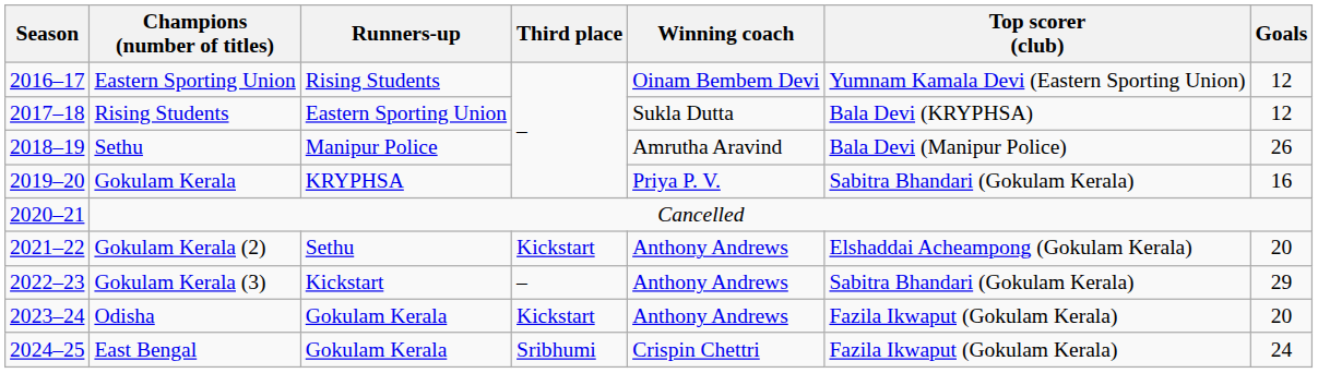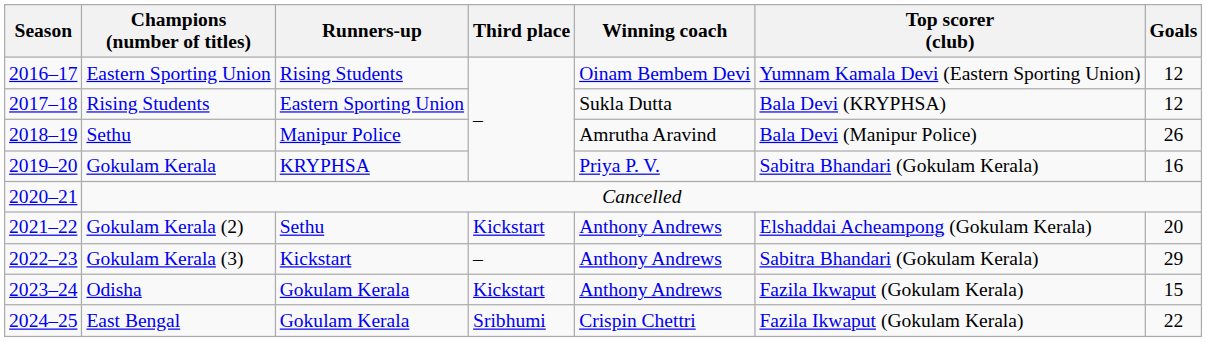Odisha | Goals: 20 -> 15
East Bengal | Goals: 24 -> 22
